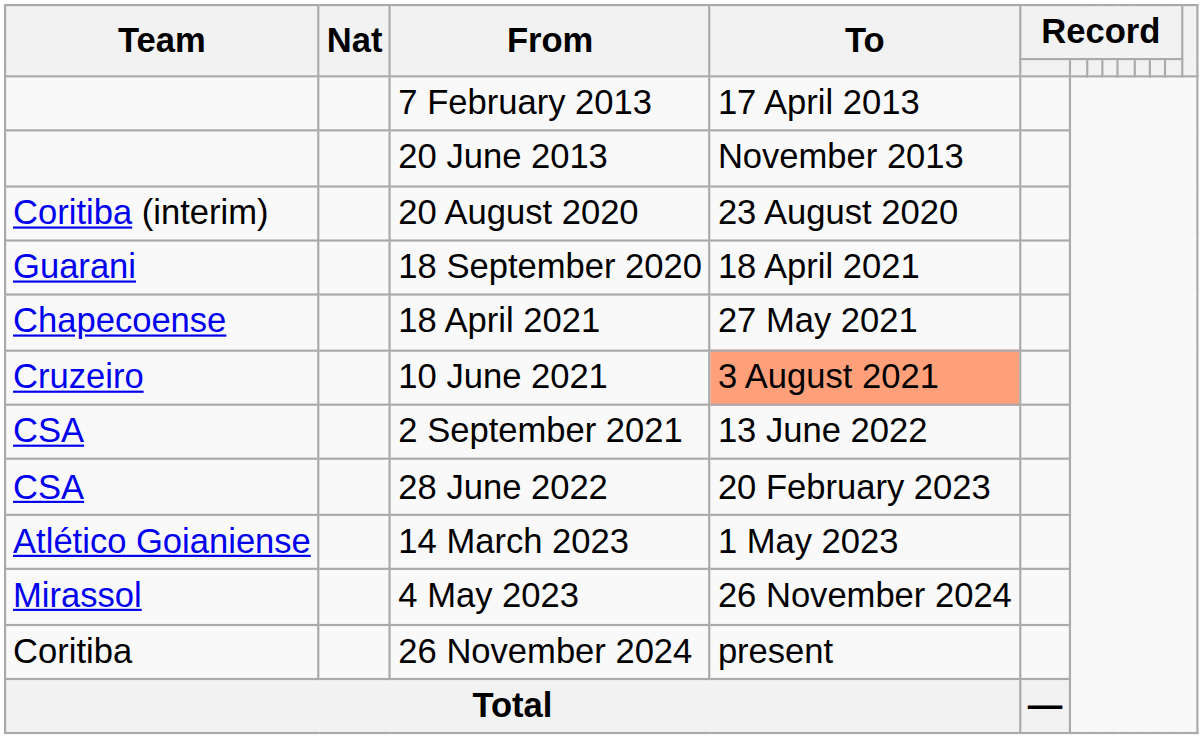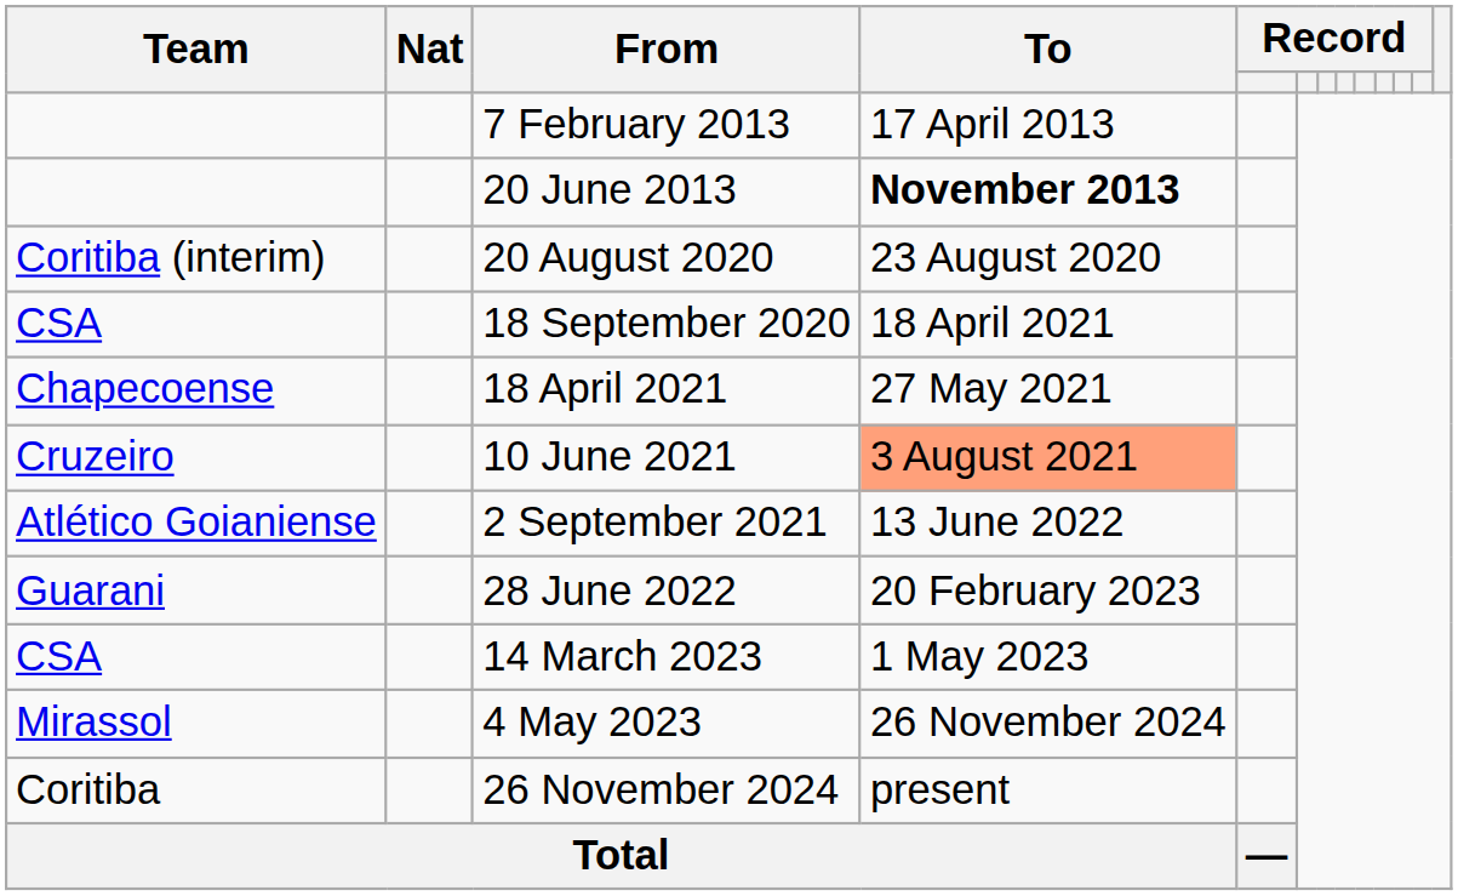20 June 2013 | To: normal -> bold
18 September 2020 | Team: Guarani -> CSA
2 September 2021 | Team: CSA -> Atlético Goianiense
28 June 2022 | Team: CSA -> Guarani
14 March 2023 | Team: Atlético Goianiense -> CSA
